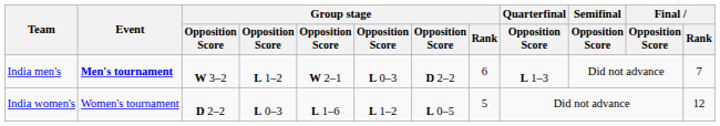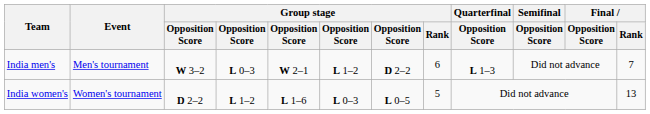India men's | Event: bold -> normal
India men's | column 4: L 1–2 -> L 0–3
India men's | column 6: L 0–3 -> L 1–2
India women's | column 4: L 0–3 -> L 1–2
India women's | column 6: L 1–2 -> L 0–3
India women's | Final / Rank: 12 -> 13
